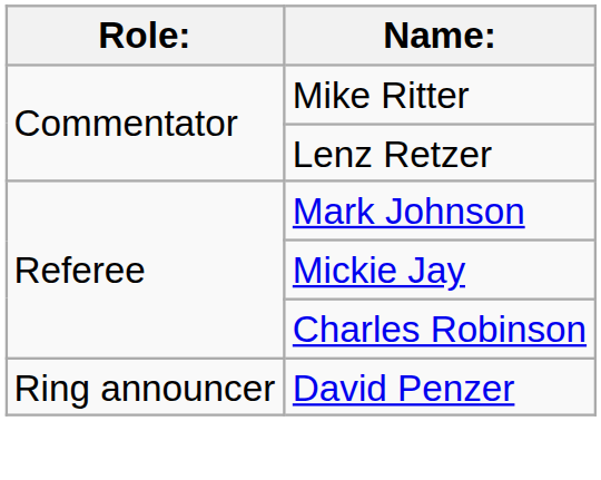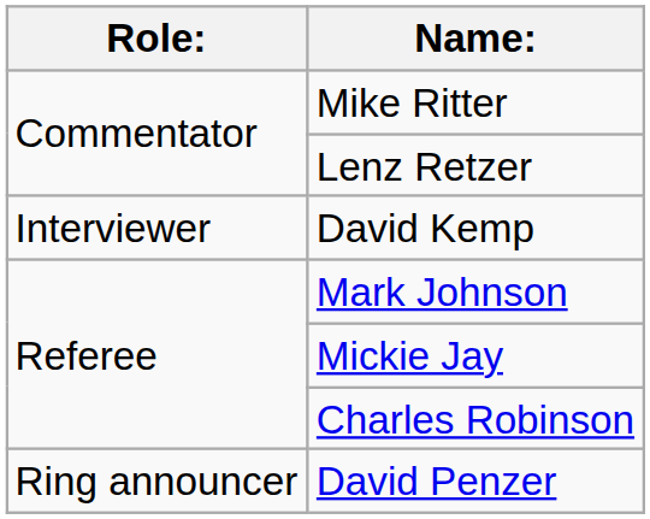+ row: Interviewer | David Kemp
